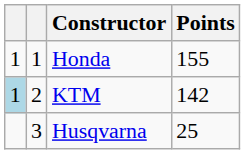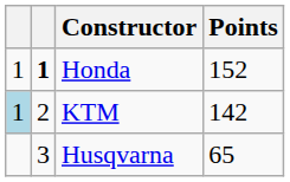Honda | column 2: normal -> bold
Honda | Points: 155 -> 152
Husqvarna | Points: 25 -> 65
